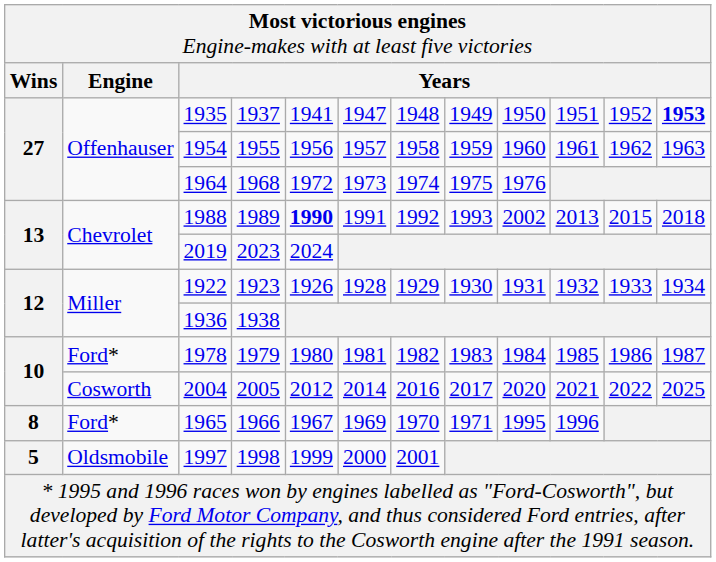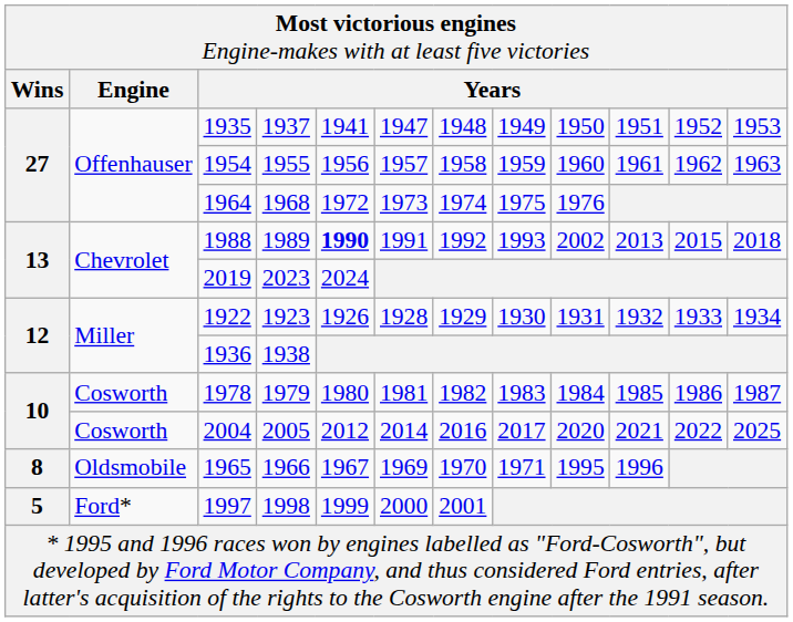1935 | column 12: bold -> normal
1978 | column 2: Ford* -> Cosworth
1965 | column 2: Ford* -> Oldsmobile
1997 | column 2: Oldsmobile -> Ford*
